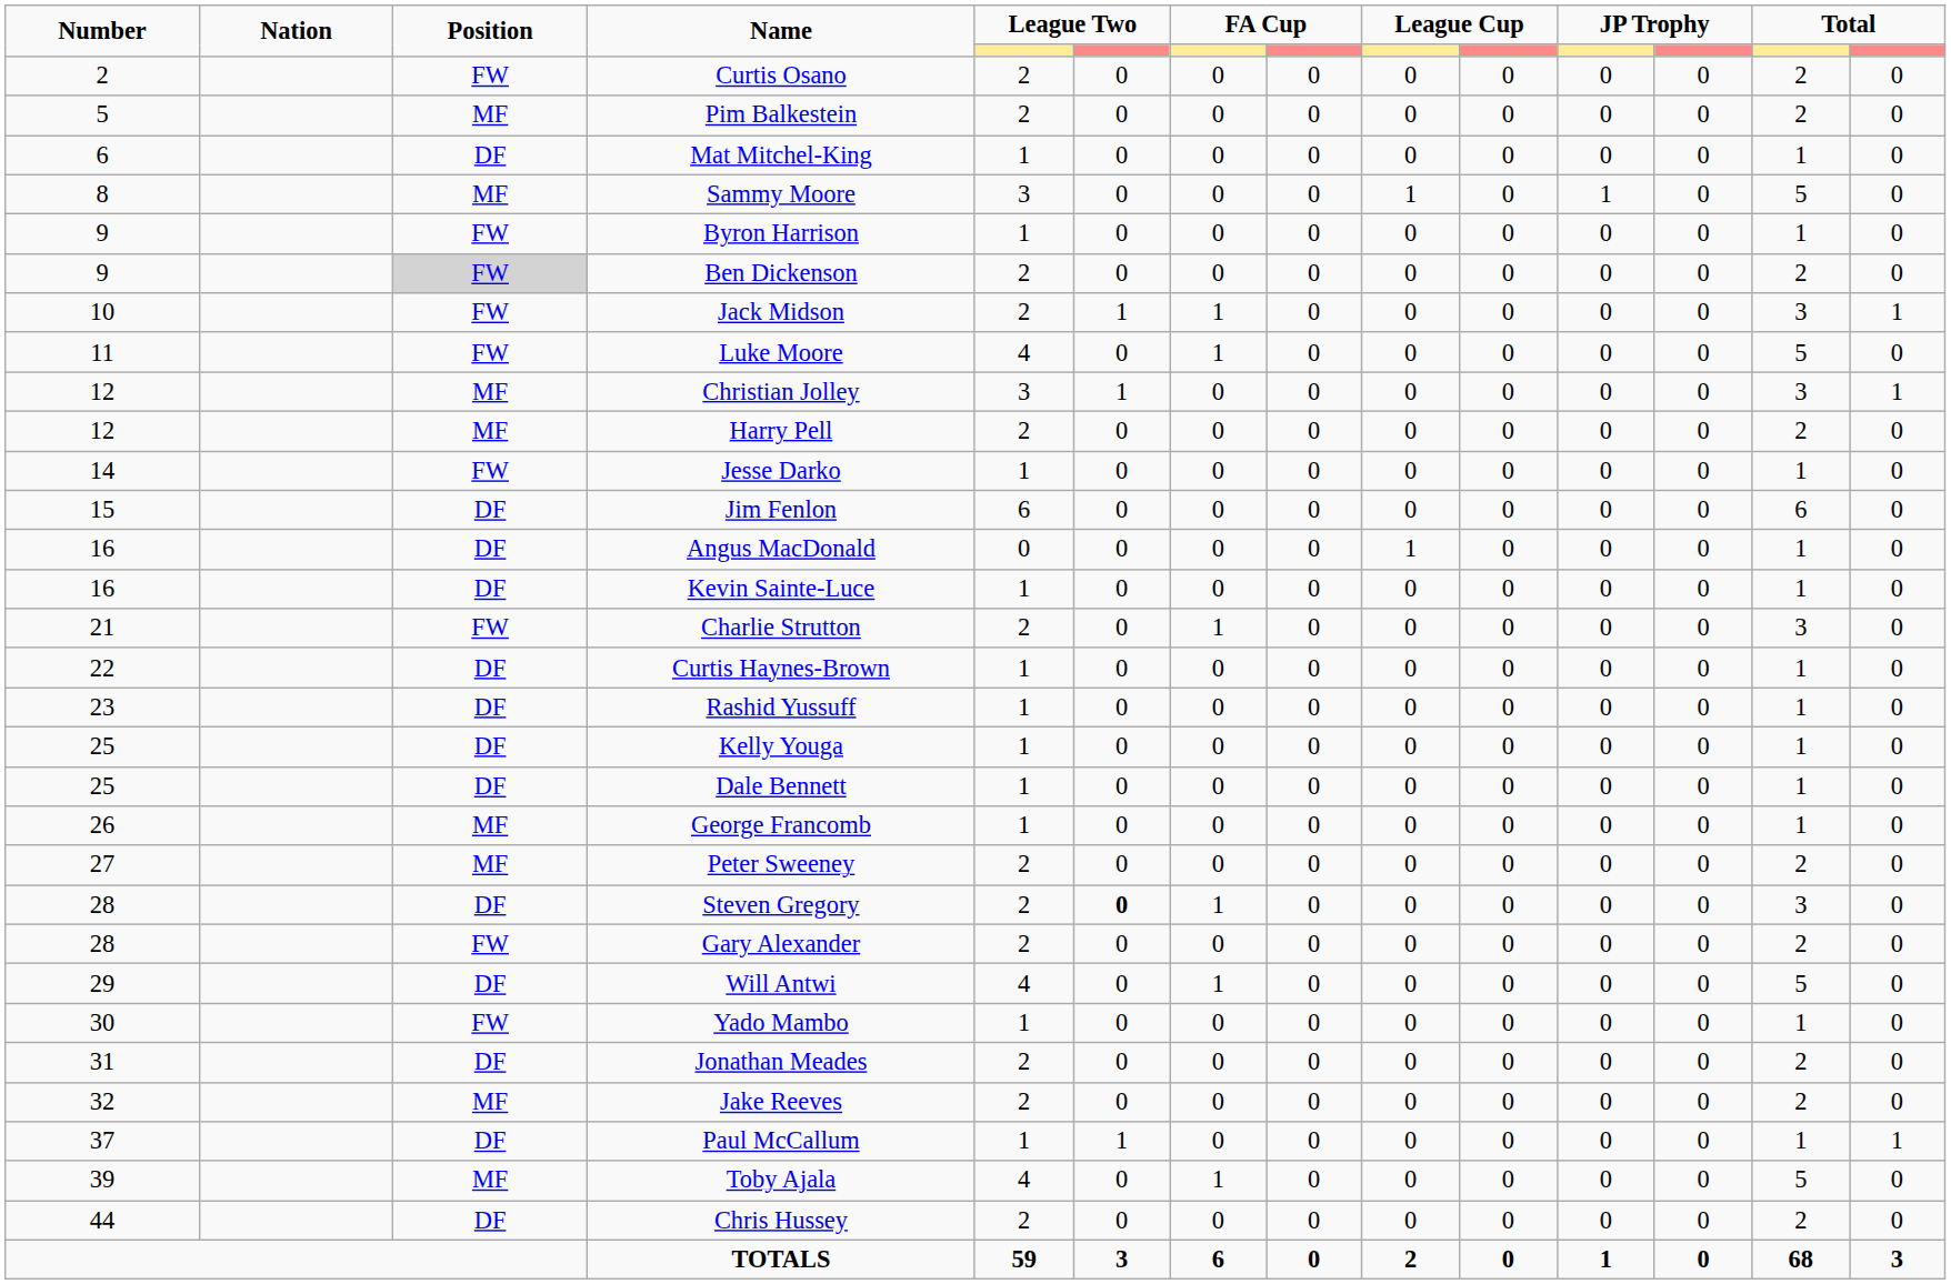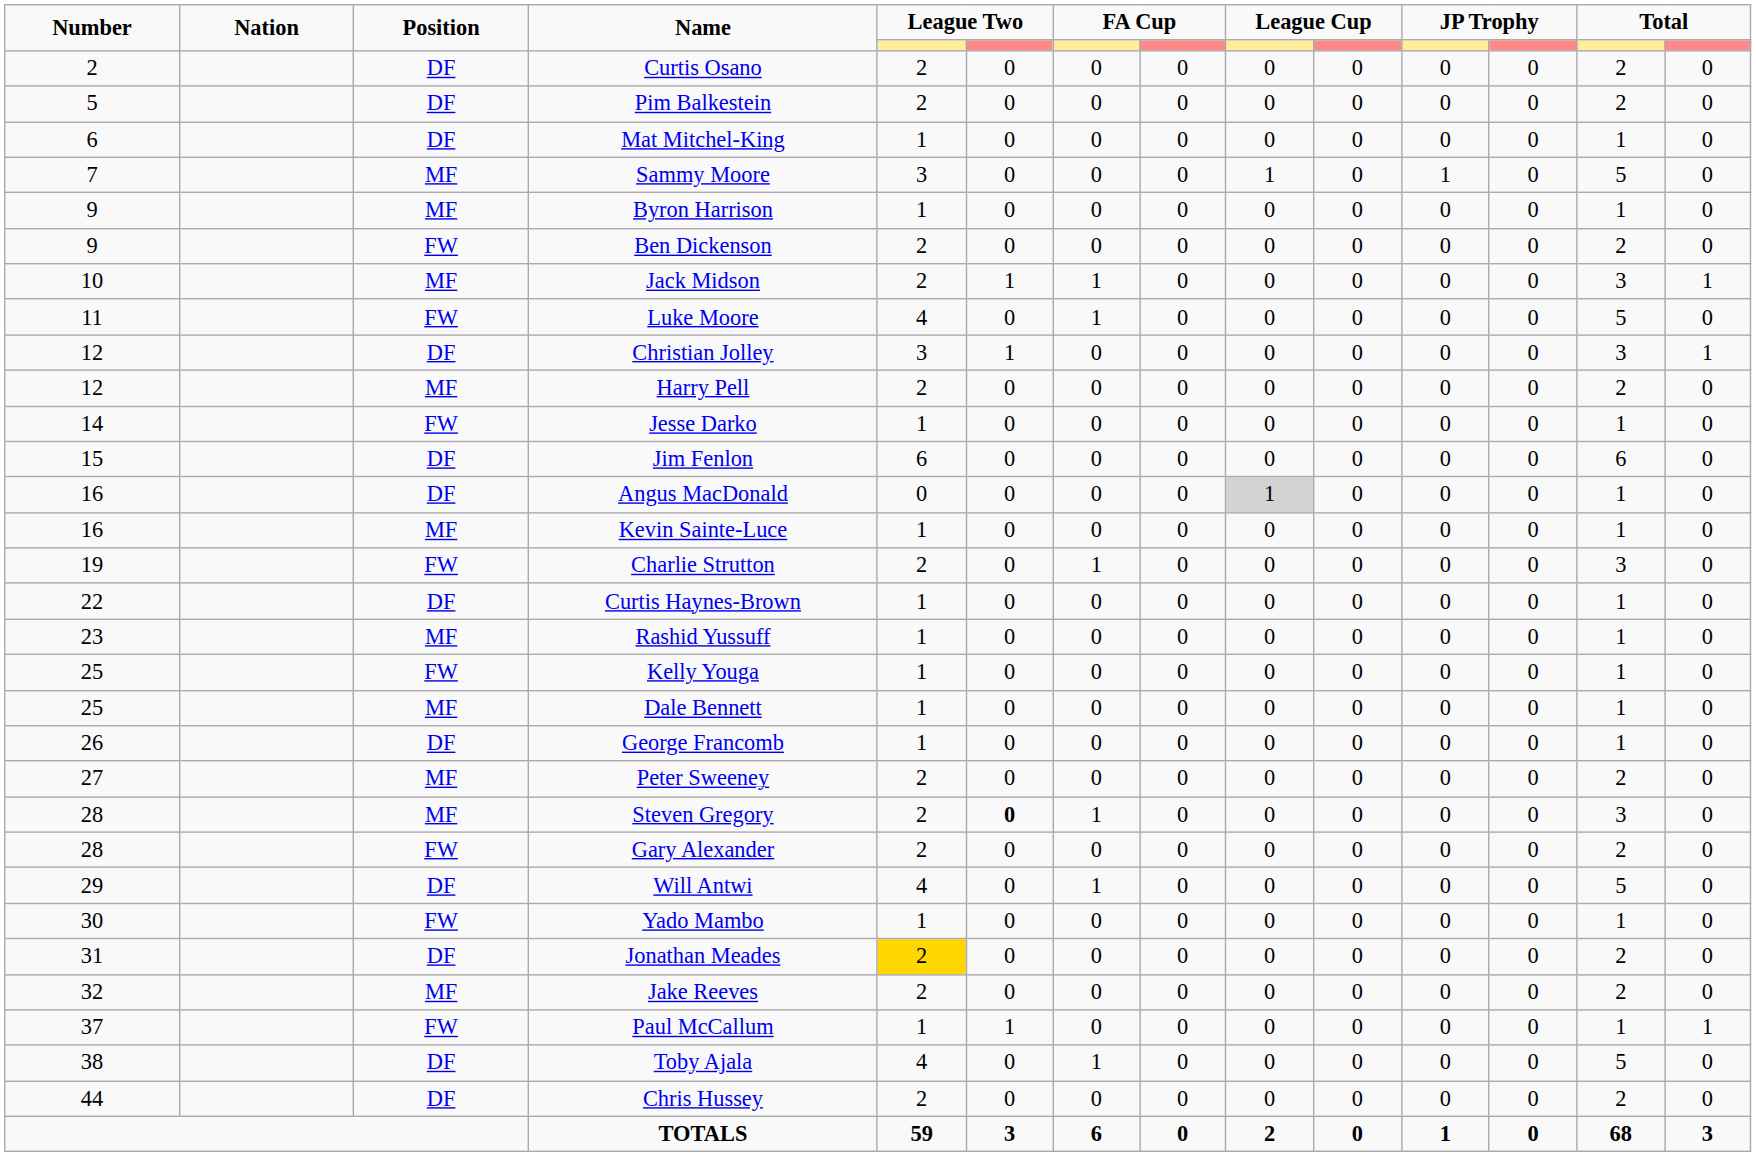Curtis Osano | Position: FW -> DF
Pim Balkestein | Position: MF -> DF
Sammy Moore | Number: 8 -> 7
Byron Harrison | Position: FW -> MF
Ben Dickenson | Position: lightgrey background -> no background
Jack Midson | Position: FW -> MF
Christian Jolley | Position: MF -> DF
Angus MacDonald | column 9: no background -> lightgrey background
Kevin Sainte-Luce | Position: DF -> MF
Charlie Strutton | Number: 21 -> 19
Rashid Yussuff | Position: DF -> MF
Kelly Youga | Position: DF -> FW
Dale Bennett | Position: DF -> MF
George Francomb | Position: MF -> DF
Steven Gregory | Position: DF -> MF
Jonathan Meades | column 5: no background -> gold background
Paul McCallum | Position: DF -> FW
Toby Ajala | Number: 39 -> 38
Toby Ajala | Position: MF -> DF
